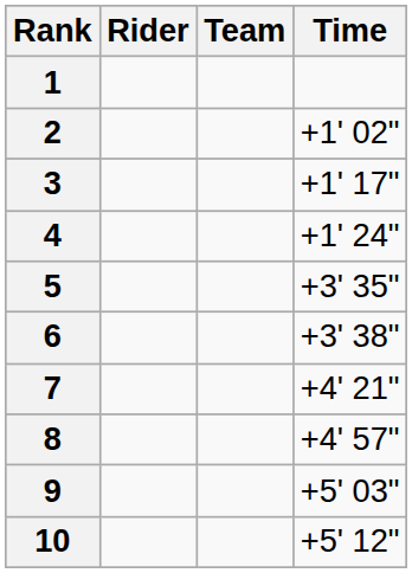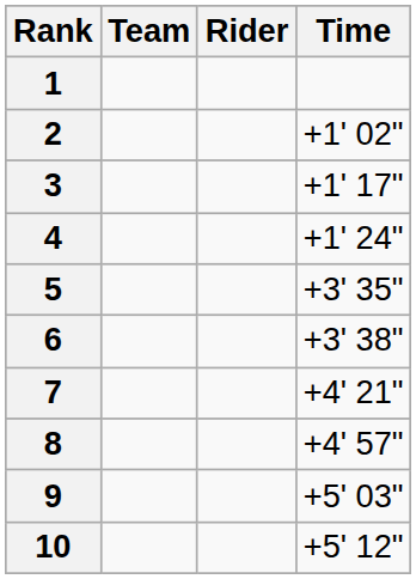columns swapped: Rider <-> Team
